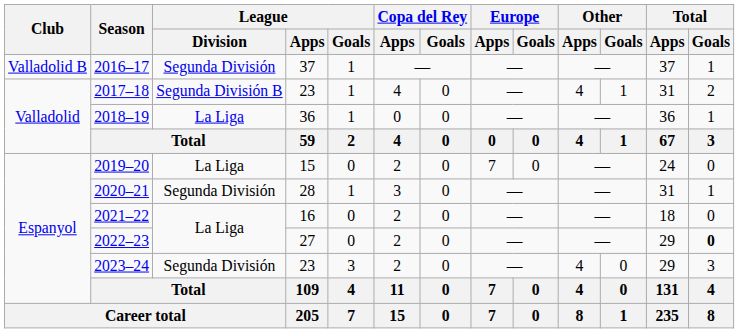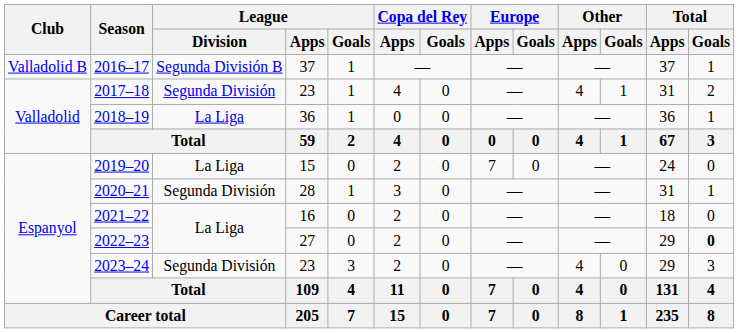2016–17 | League / Division: Segunda División -> Segunda División B
2017–18 | League / Division: Segunda División B -> Segunda División
